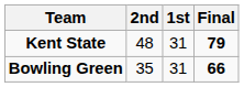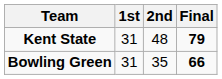columns swapped: 1st <-> 2nd
